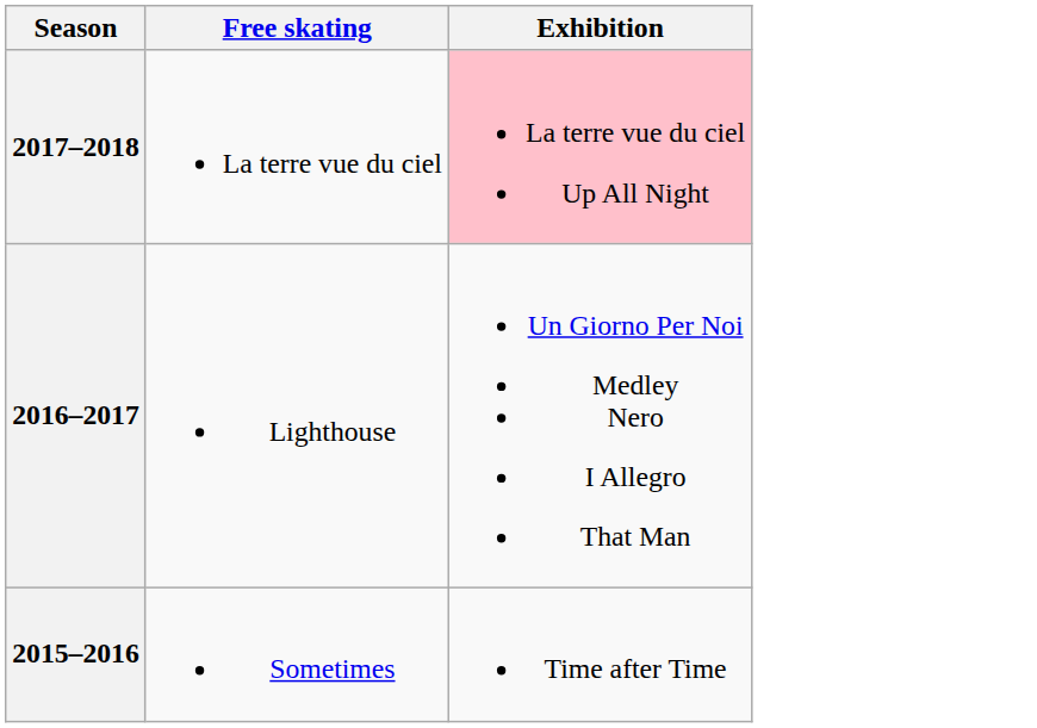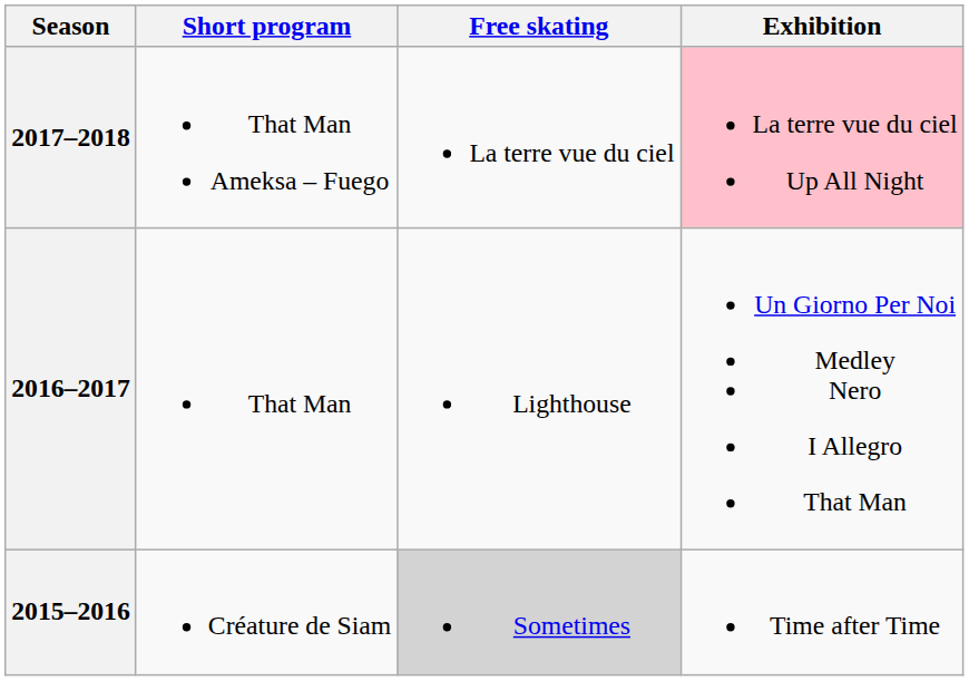+ column: Short program | That Man Ameksa – Fuego | That Man | Créature de Siam
2015–2016 | Free skating: no background -> lightgrey background
